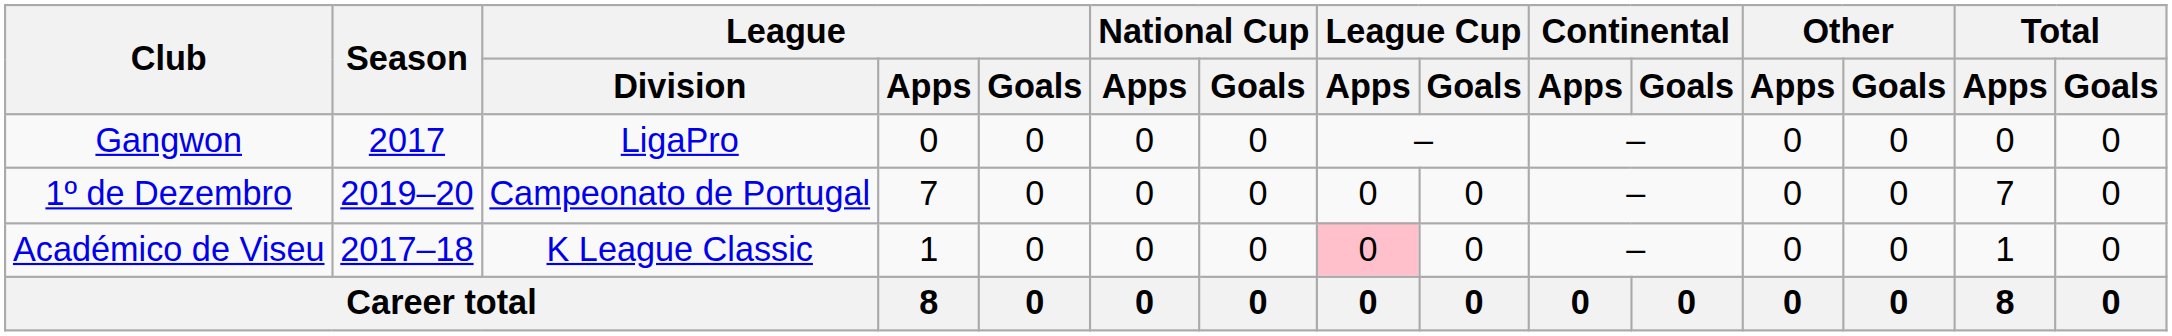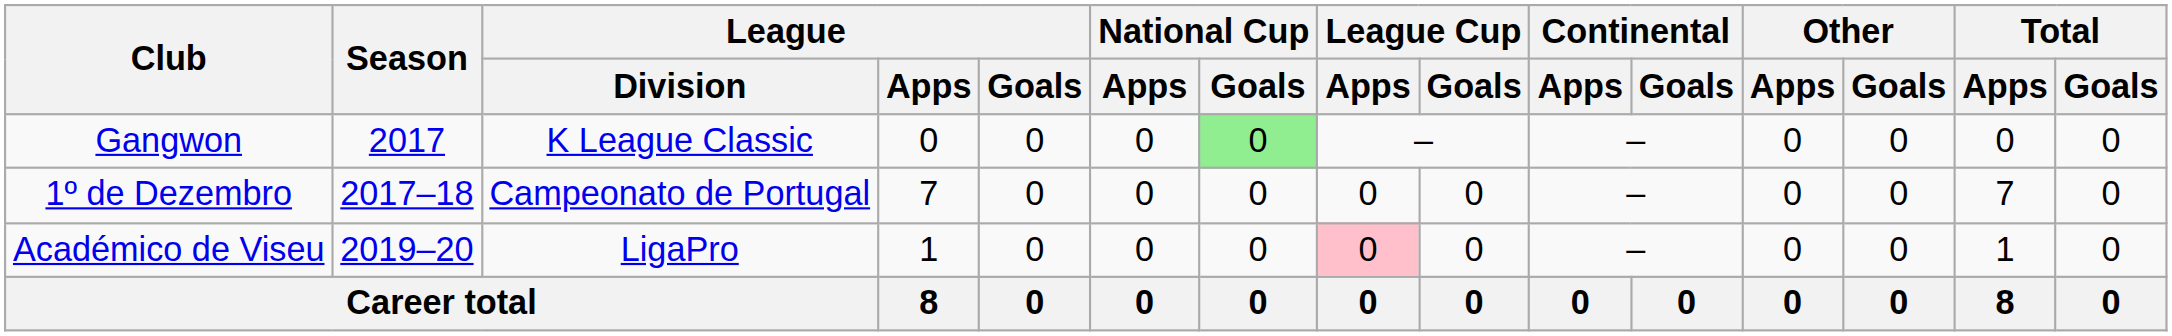Gangwon | League / Division: LigaPro -> K League Classic
Gangwon | National Cup / Goals: no background -> lightgreen background
1º de Dezembro | Season: 2019–20 -> 2017–18
Académico de Viseu | Season: 2017–18 -> 2019–20
Académico de Viseu | League / Division: K League Classic -> LigaPro
